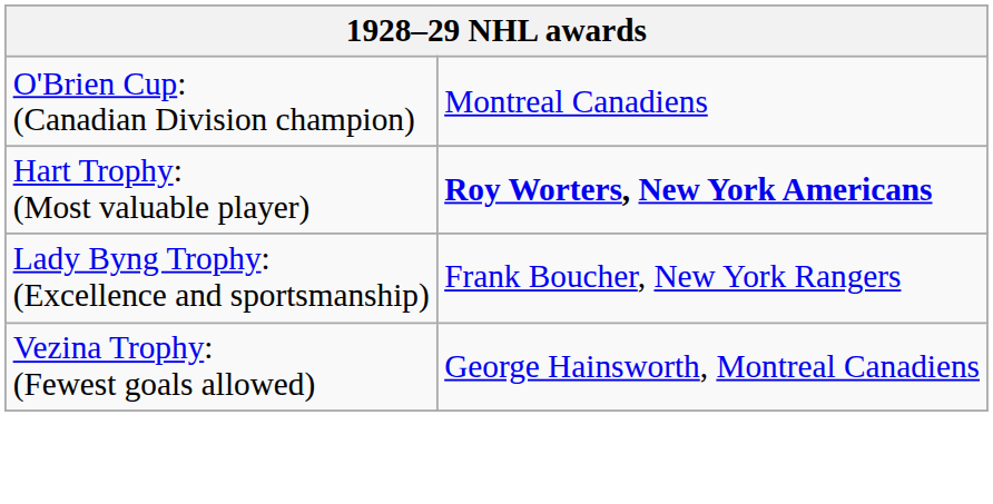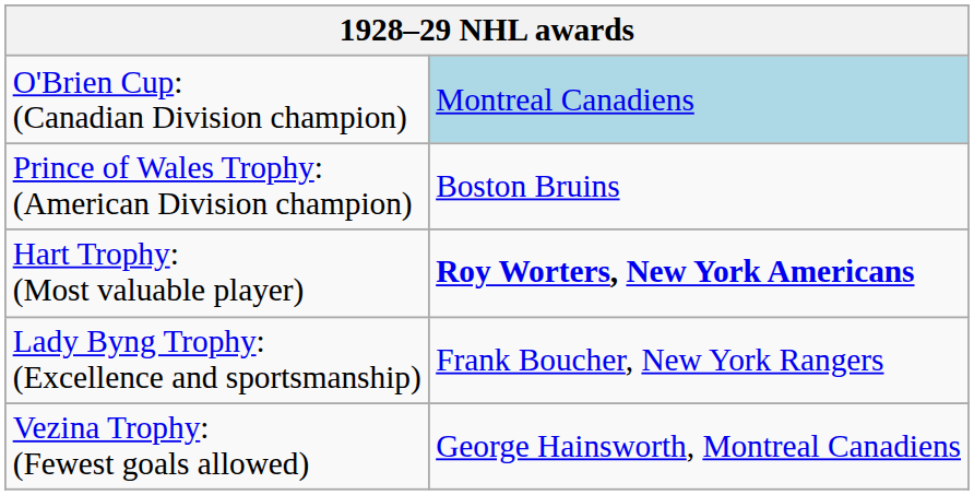O'Brien Cup: (Canadian Division champion) | column 2: no background -> lightblue background
+ row: Prince of Wales Trophy: (American Division champion) | Boston Bruins
